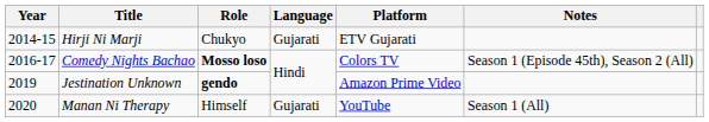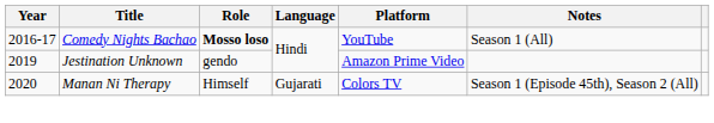- row: 2014-15 | Hirji Ni Marji | Chukyo | Gujarati | ETV Gujarati
Comedy Nights Bachao | Platform: Colors TV -> YouTube
Comedy Nights Bachao | Notes: Season 1 (Episode 45th), Season 2 (All) -> Season 1 (All)
Jestination Unknown | Role: bold -> normal
Manan Ni Therapy | Platform: YouTube -> Colors TV
Manan Ni Therapy | Notes: Season 1 (All) -> Season 1 (Episode 45th), Season 2 (All)
